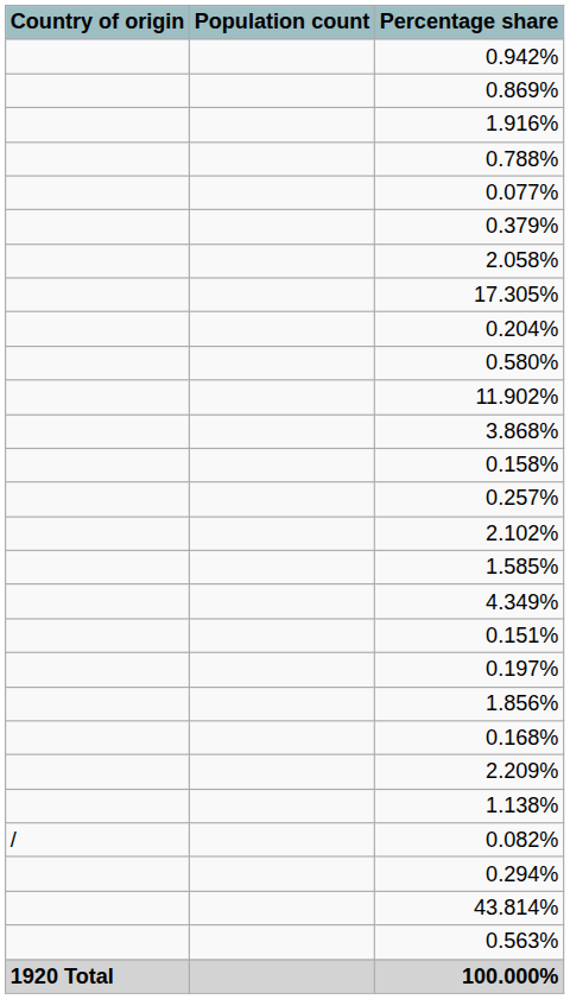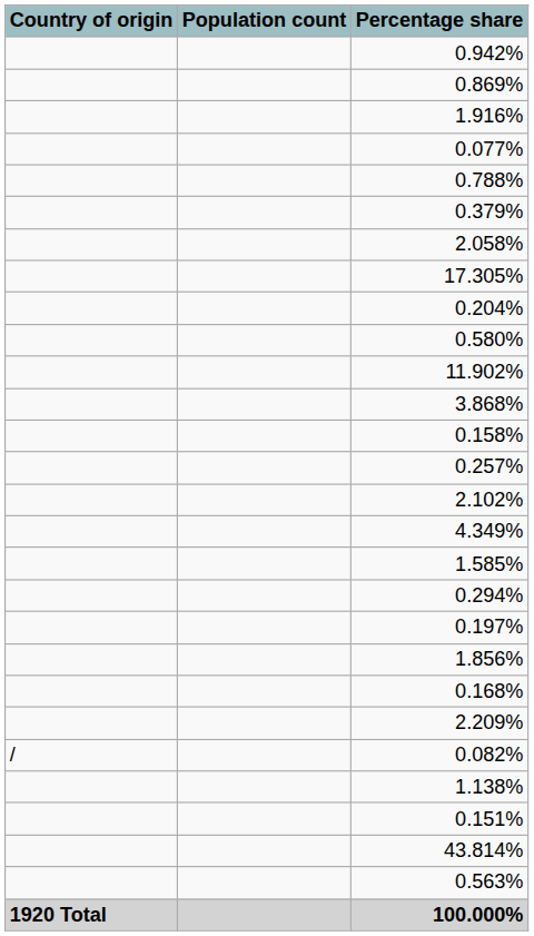rows swapped: 0.788% <-> 0.077%
rows swapped: 1.585% <-> 4.349%
rows swapped: 0.294% <-> 0.151%
rows swapped: 1.138% <-> 0.082%
